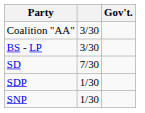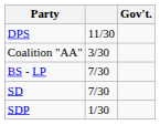+ row: DPS | 11/30
BS - LP | column 2: 3/30 -> 7/30
- row: SNP | 1/30
